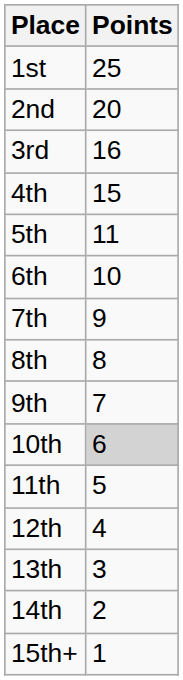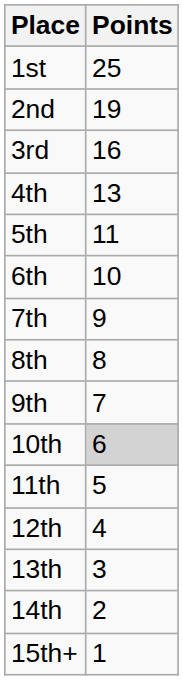2nd | Points: 20 -> 19
4th | Points: 15 -> 13
